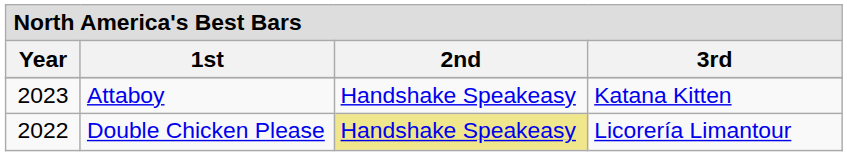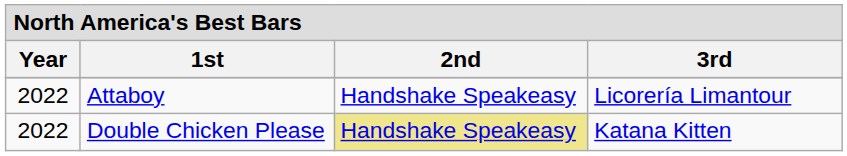Attaboy | Year: 2023 -> 2022
Attaboy | 3rd: Katana Kitten -> Licorería Limantour
Double Chicken Please | 3rd: Licorería Limantour -> Katana Kitten
